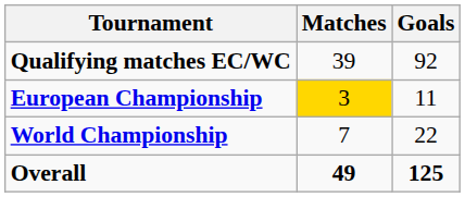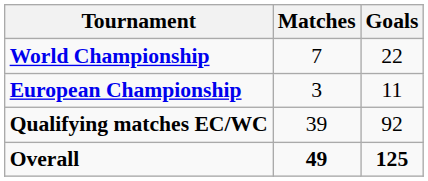rows swapped: World Championship <-> Qualifying matches EC/WC
European Championship | Matches: gold background -> no background
